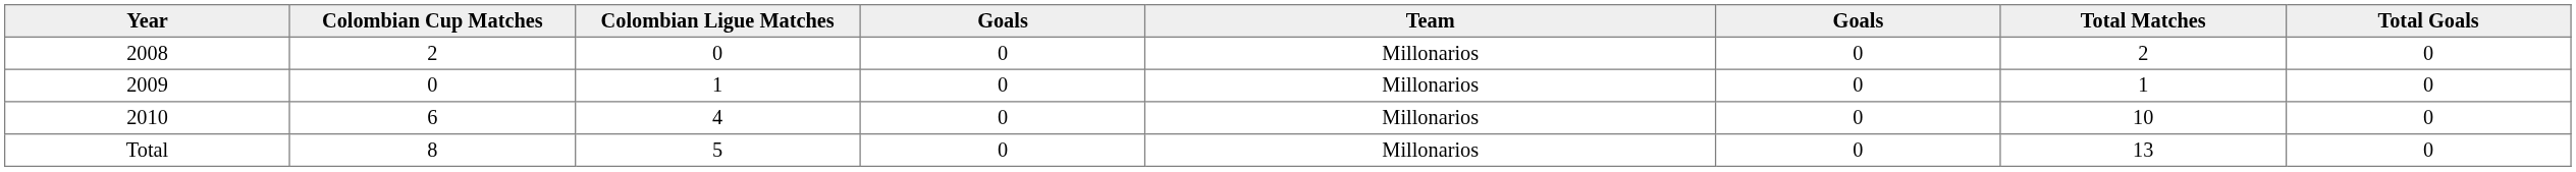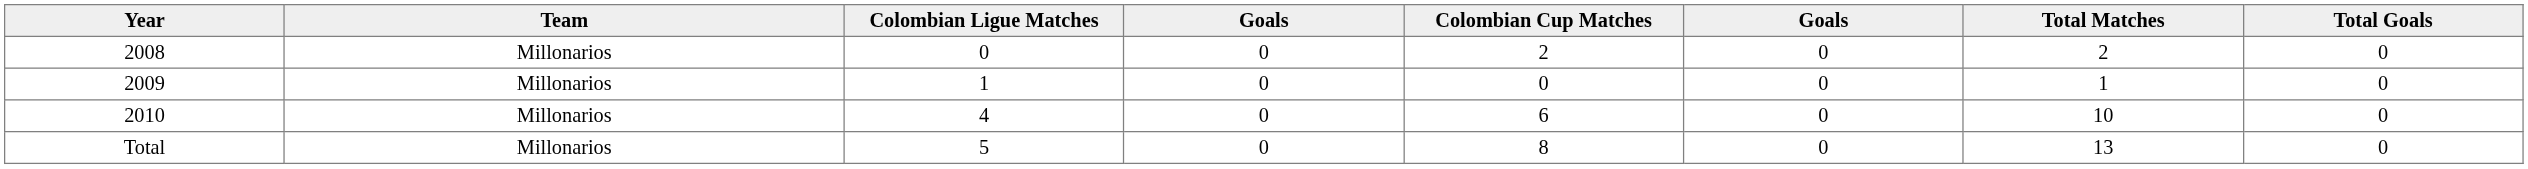columns swapped: Team <-> Colombian Cup Matches
